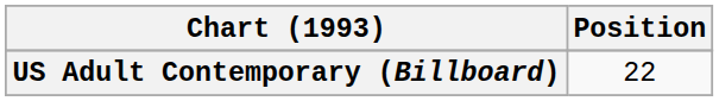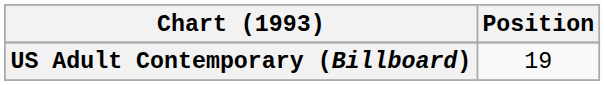US Adult Contemporary (Billboard) | Position: 22 -> 19
